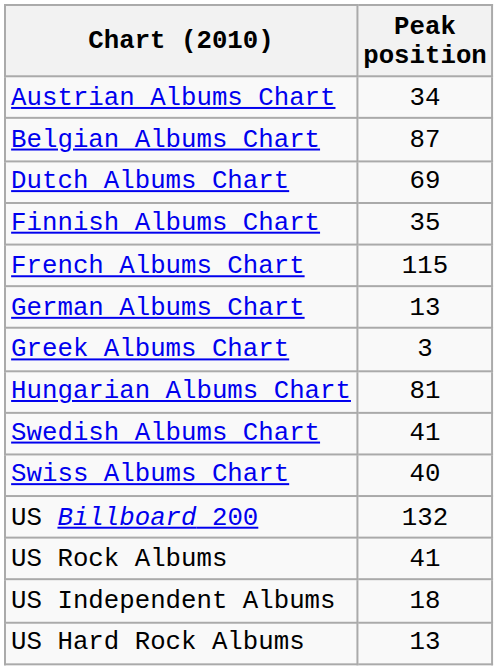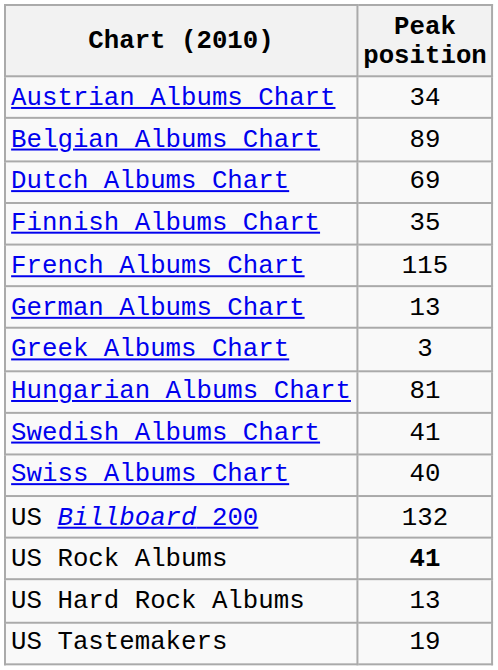Belgian Albums Chart | Peak position: 87 -> 89
US Rock Albums | Peak position: normal -> bold
- row: US Independent Albums | 18
+ row: US Tastemakers | 19
